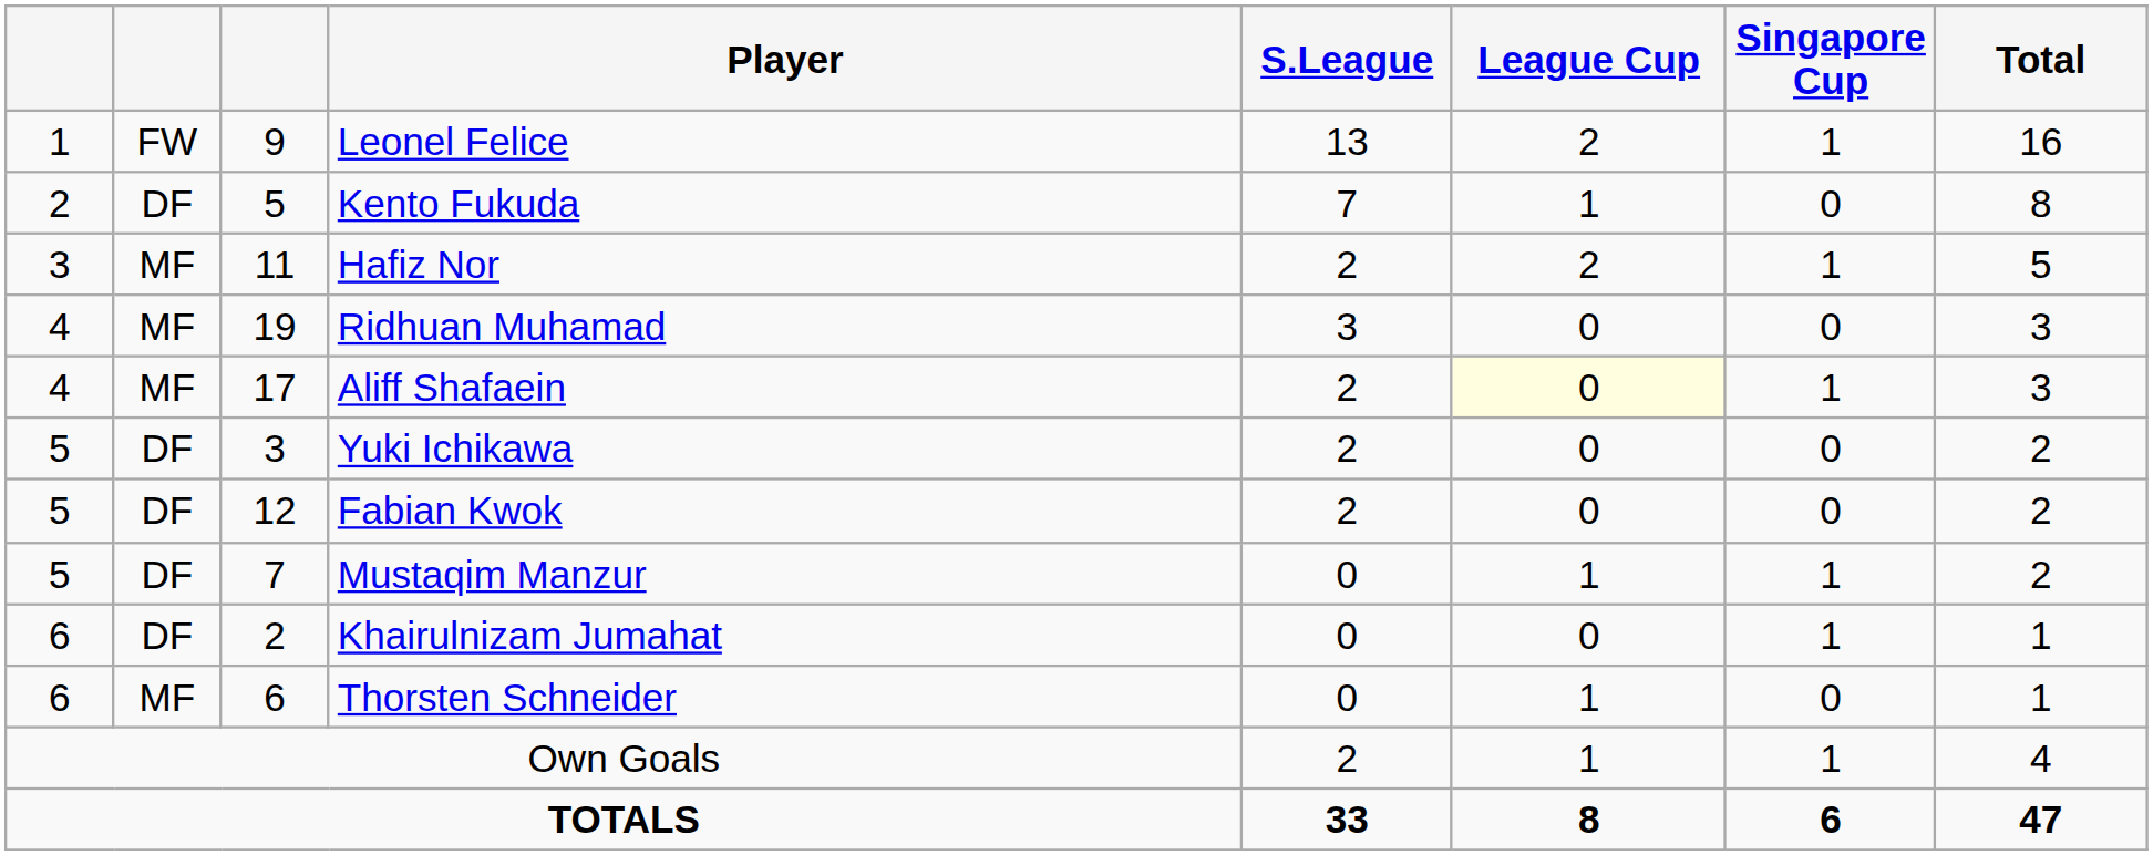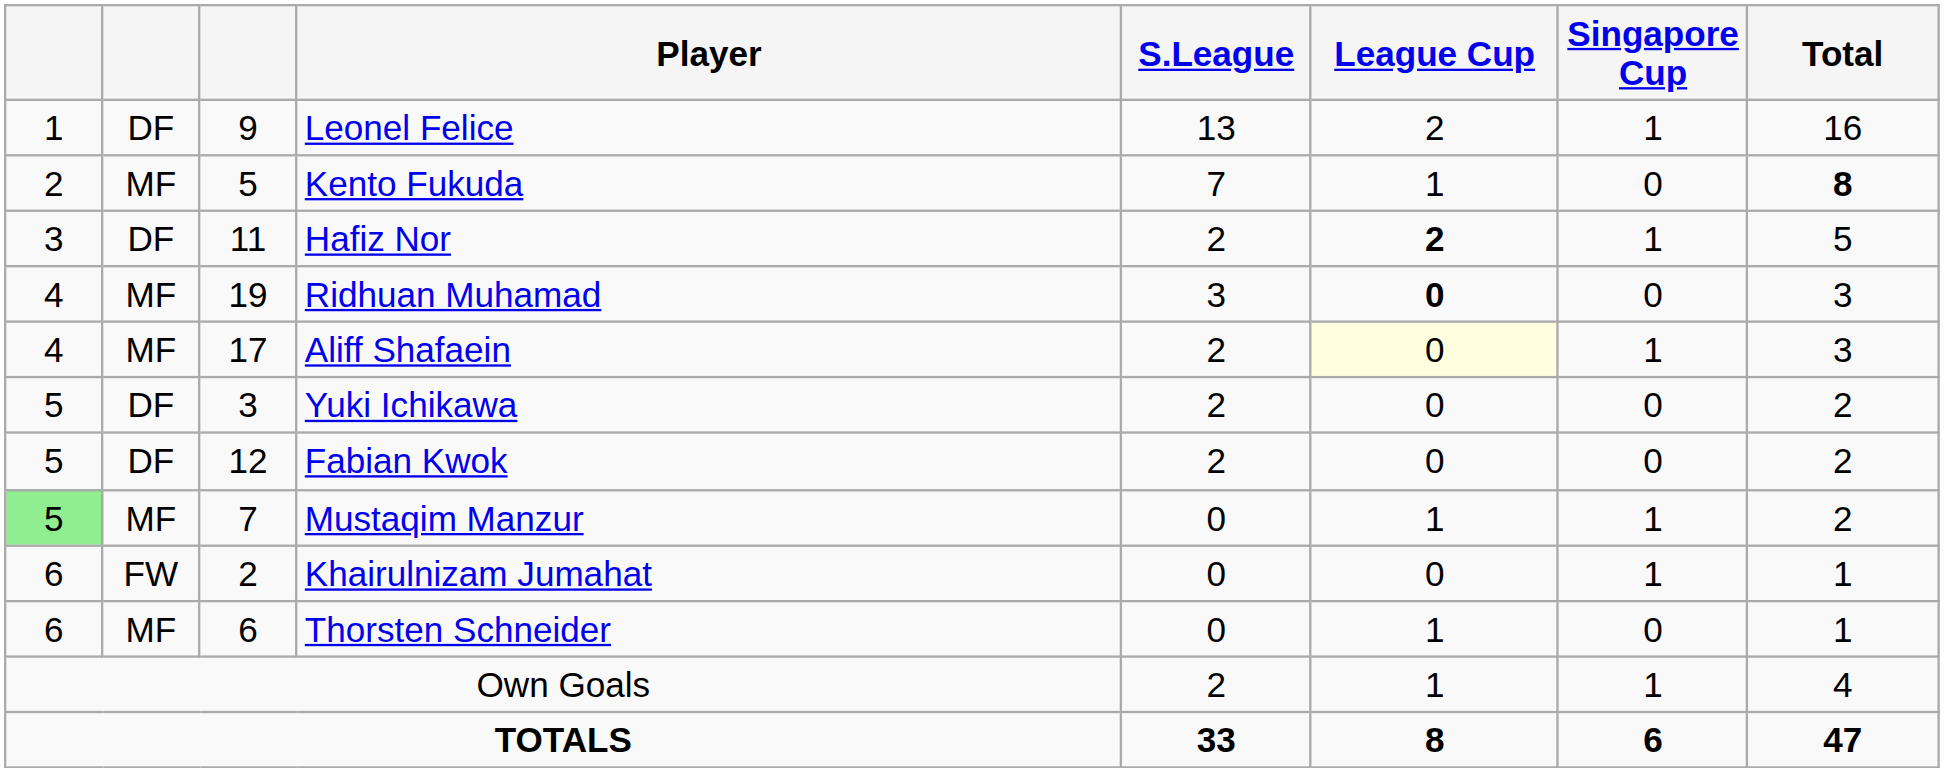Leonel Felice | column 2: FW -> DF
Kento Fukuda | column 2: DF -> MF
Kento Fukuda | Total: normal -> bold
Hafiz Nor | column 2: MF -> DF
Hafiz Nor | League Cup: normal -> bold
Ridhuan Muhamad | League Cup: normal -> bold
Mustaqim Manzur | column 1: no background -> lightgreen background
Mustaqim Manzur | column 2: DF -> MF
Khairulnizam Jumahat | column 2: DF -> FW
